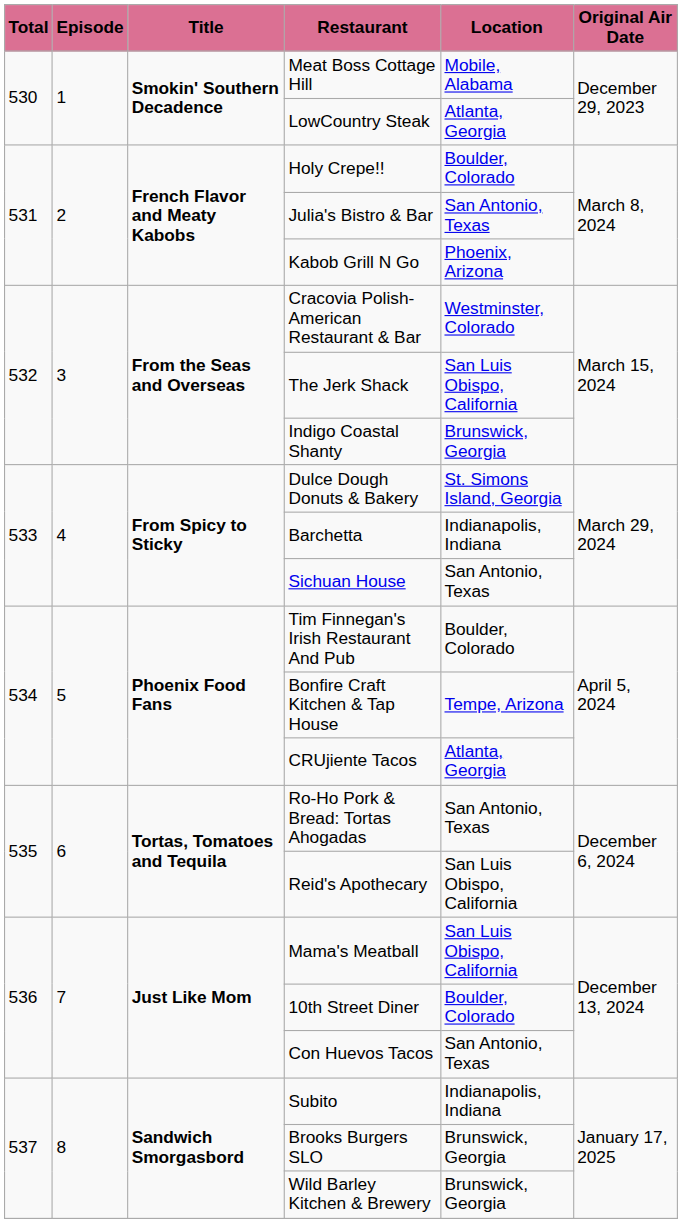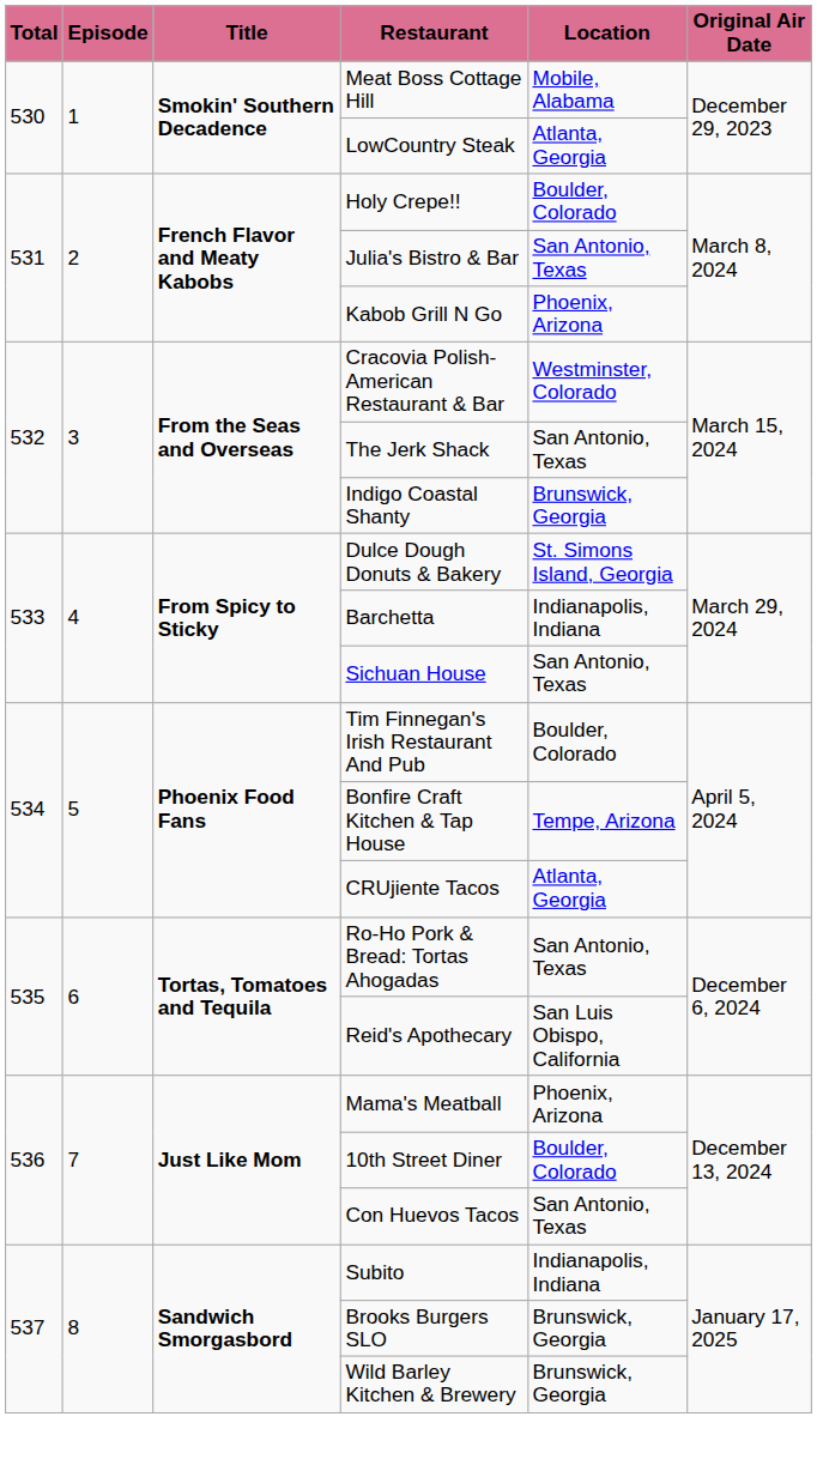The Jerk Shack | Location: San Luis Obispo, California -> San Antonio, Texas
Mama's Meatball | Location: San Luis Obispo, California -> Phoenix, Arizona
